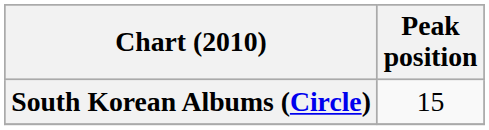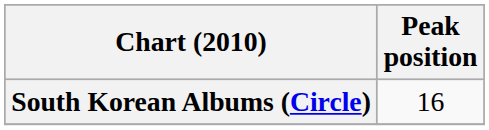South Korean Albums (Circle) | Peak position: 15 -> 16
